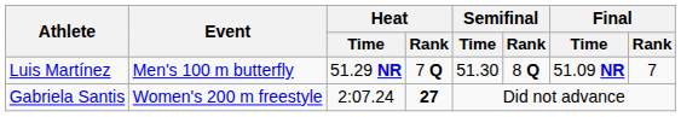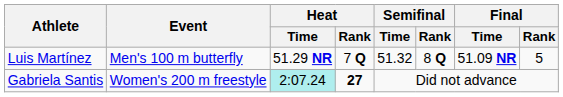Luis Martínez | Semifinal / Time: 51.30 -> 51.32
Luis Martínez | Final / Rank: 7 -> 5
Gabriela Santis | Heat / Time: no background -> paleturquoise background
